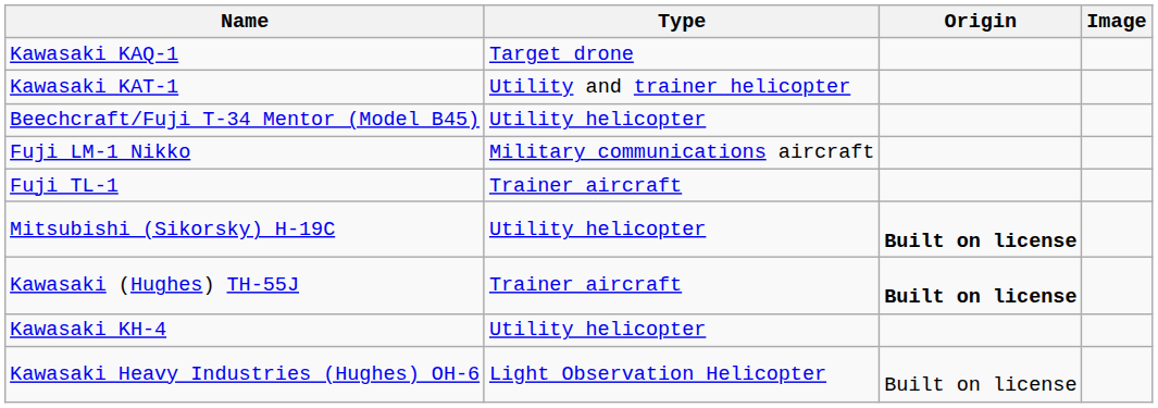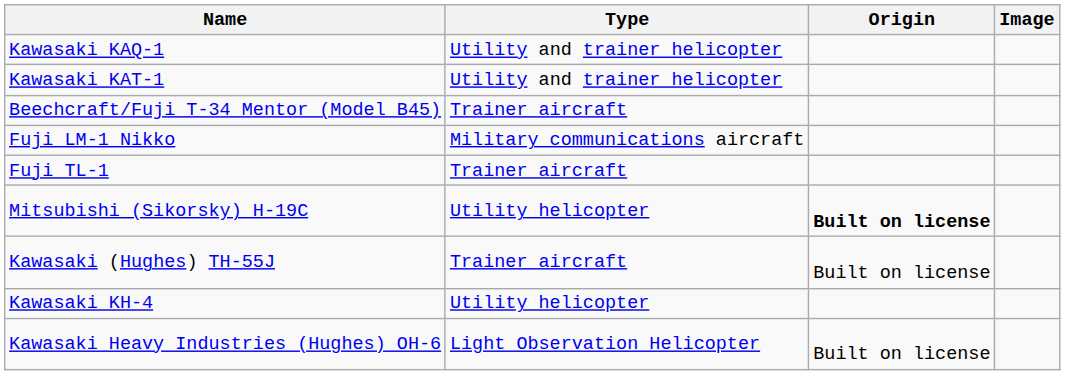Kawasaki KAQ-1 | Type: Target drone -> Utility and trainer helicopter
Beechcraft/Fuji T-34 Mentor (Model B45) | Type: Utility helicopter -> Trainer aircraft
Kawasaki (Hughes) TH-55J | Origin: bold -> normal
